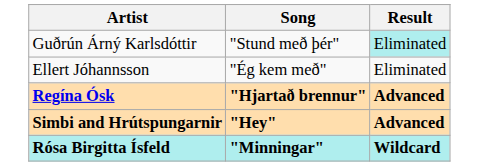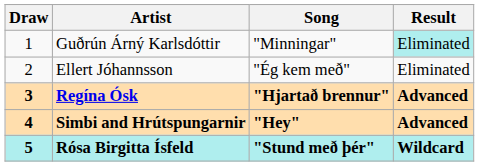+ column: Draw | 1 | 2 | 3 | 4 | 5
Guðrún Árný Karlsdóttir | Song: "Stund með þér" -> "Minningar"
Rósa Birgitta Ísfeld | Song: "Minningar" -> "Stund með þér"
